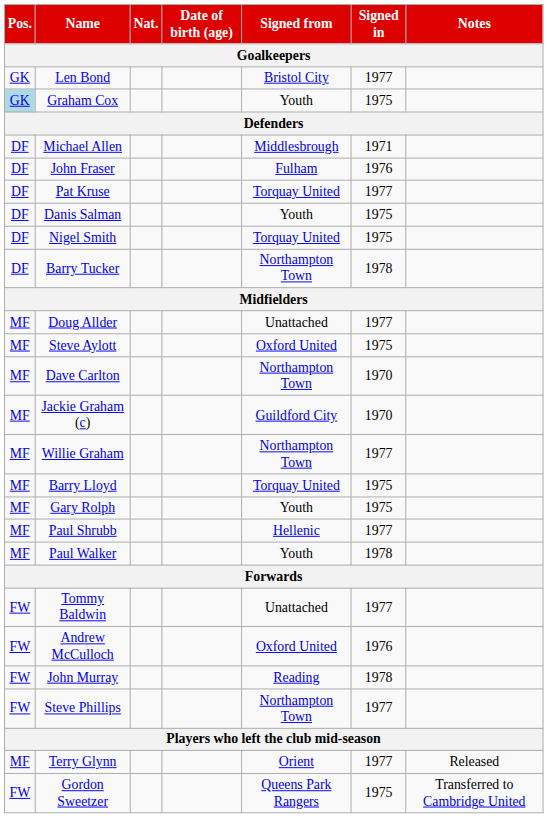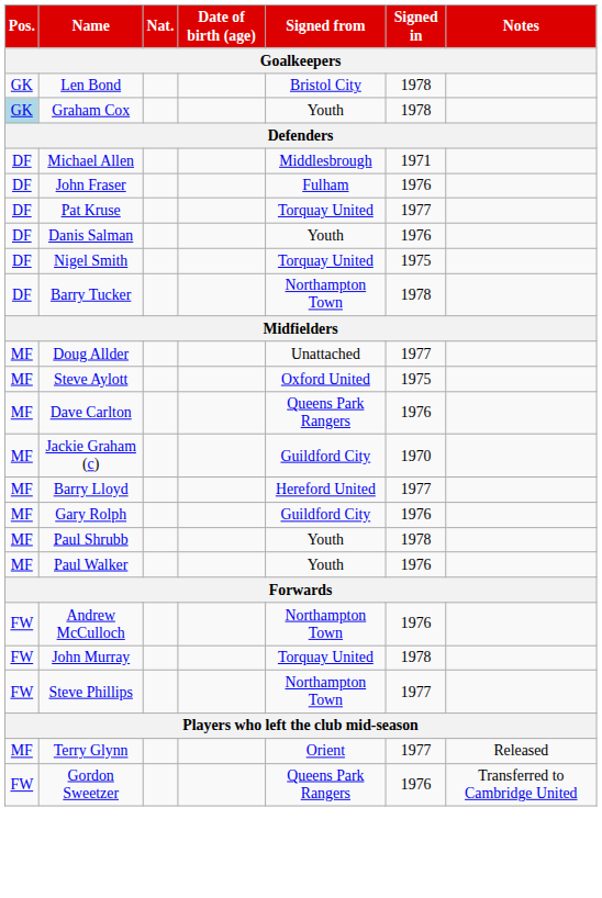Len Bond | Signed in: 1977 -> 1978
Graham Cox | Signed in: 1975 -> 1978
Danis Salman | Signed in: 1975 -> 1976
Dave Carlton | Signed from: Northampton Town -> Queens Park Rangers
Dave Carlton | Signed in: 1970 -> 1976
- row: MF | Willie Graham | Northampton Town | 1977
Barry Lloyd | Signed from: Torquay United -> Hereford United
Barry Lloyd | Signed in: 1975 -> 1977
Gary Rolph | Signed from: Youth -> Guildford City
Gary Rolph | Signed in: 1975 -> 1976
Paul Shrubb | Signed from: Hellenic -> Youth
Paul Shrubb | Signed in: 1977 -> 1978
Paul Walker | Signed in: 1978 -> 1976
- row: FW | Tommy Baldwin | Unattached | 1977
Andrew McCulloch | Signed from: Oxford United -> Northampton Town
John Murray | Signed from: Reading -> Torquay United
Gordon Sweetzer | Signed in: 1975 -> 1976
